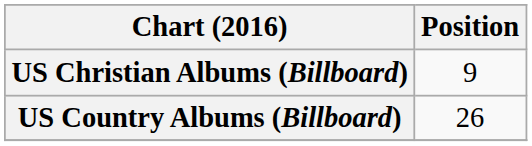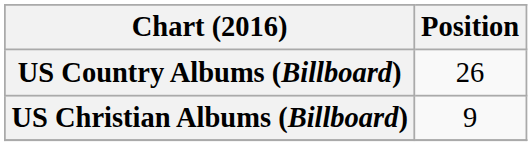rows swapped: US Christian Albums (Billboard) <-> US Country Albums (Billboard)
